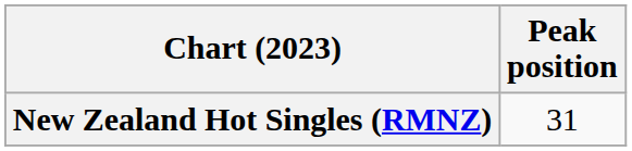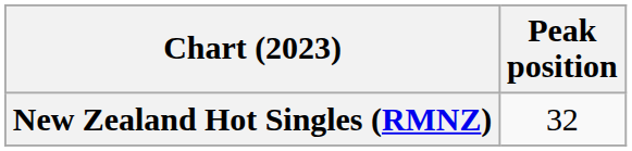New Zealand Hot Singles (RMNZ) | Peak position: 31 -> 32
